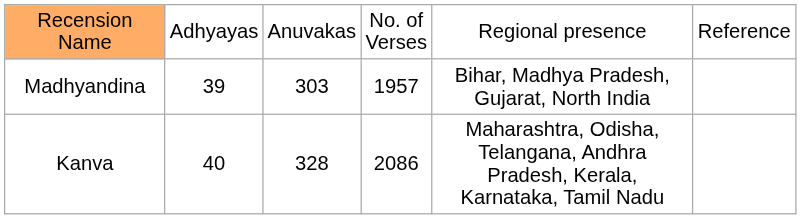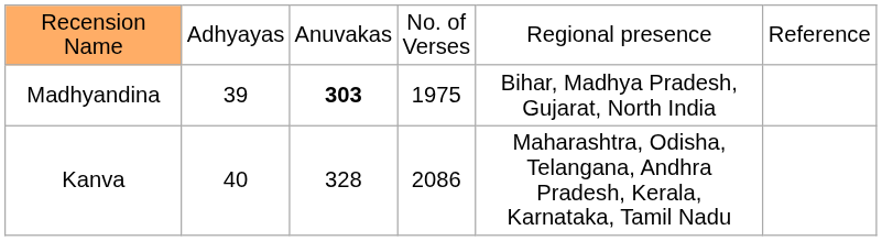Madhyandina | column 3: normal -> bold
Madhyandina | column 4: 1957 -> 1975
